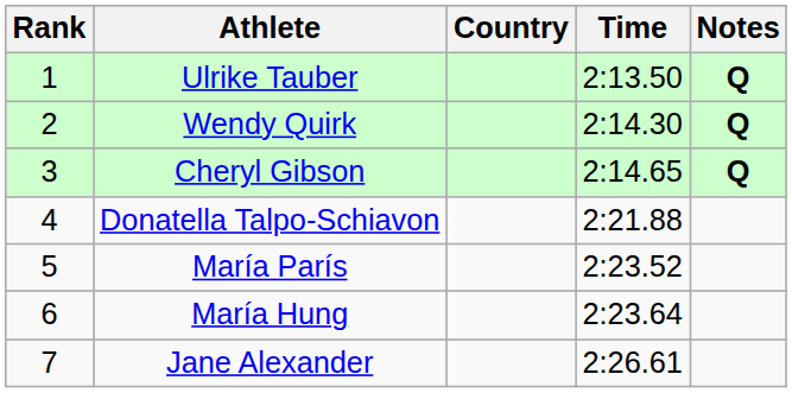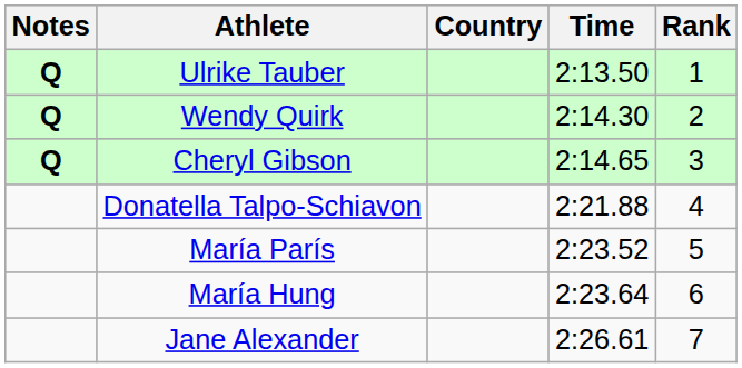columns swapped: Rank <-> Notes
